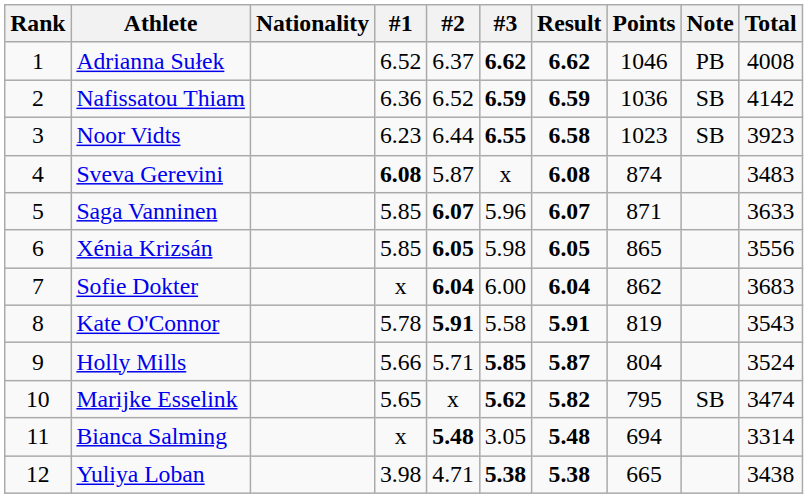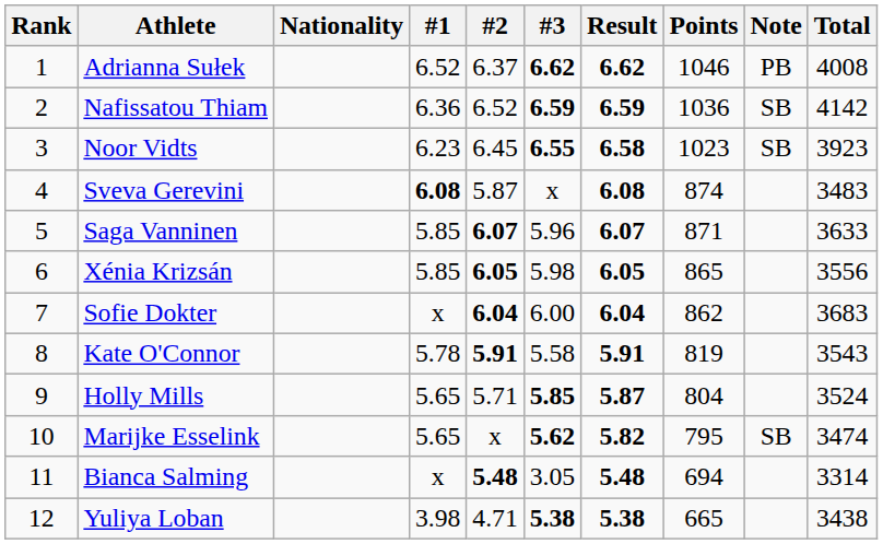Noor Vidts | #2: 6.44 -> 6.45
Holly Mills | #1: 5.66 -> 5.65
